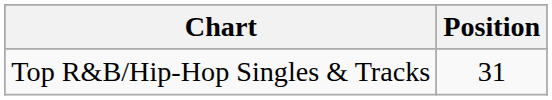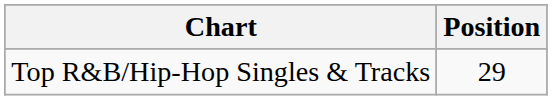Top R&B/Hip-Hop Singles & Tracks | Position: 31 -> 29
